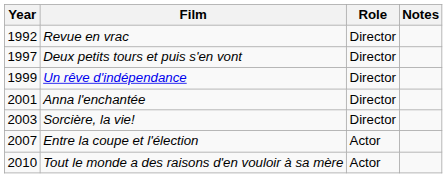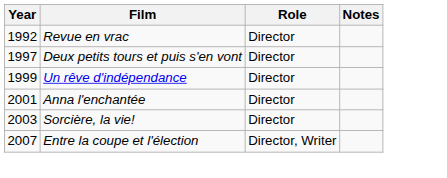Entre la coupe et l'élection | Role: Actor -> Director, Writer
- row: 2010 | Tout le monde a des raisons d'en vouloir à sa mère | Actor
